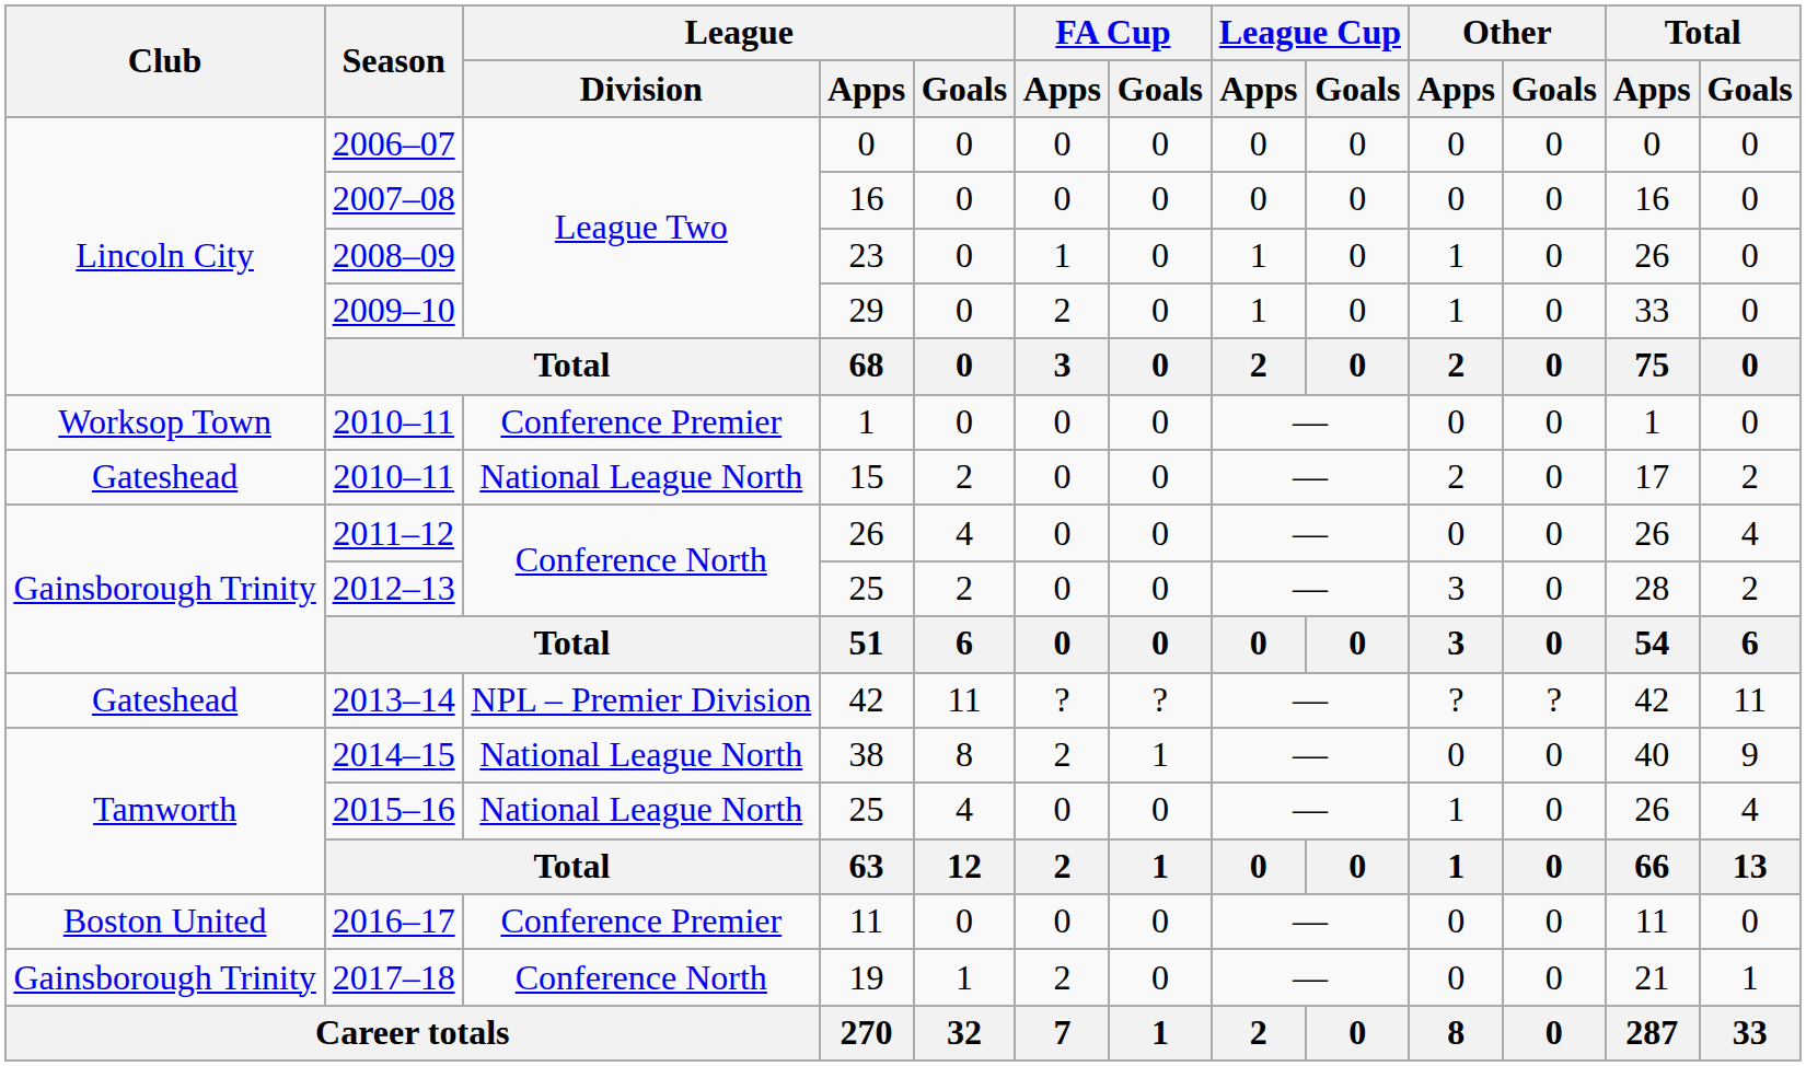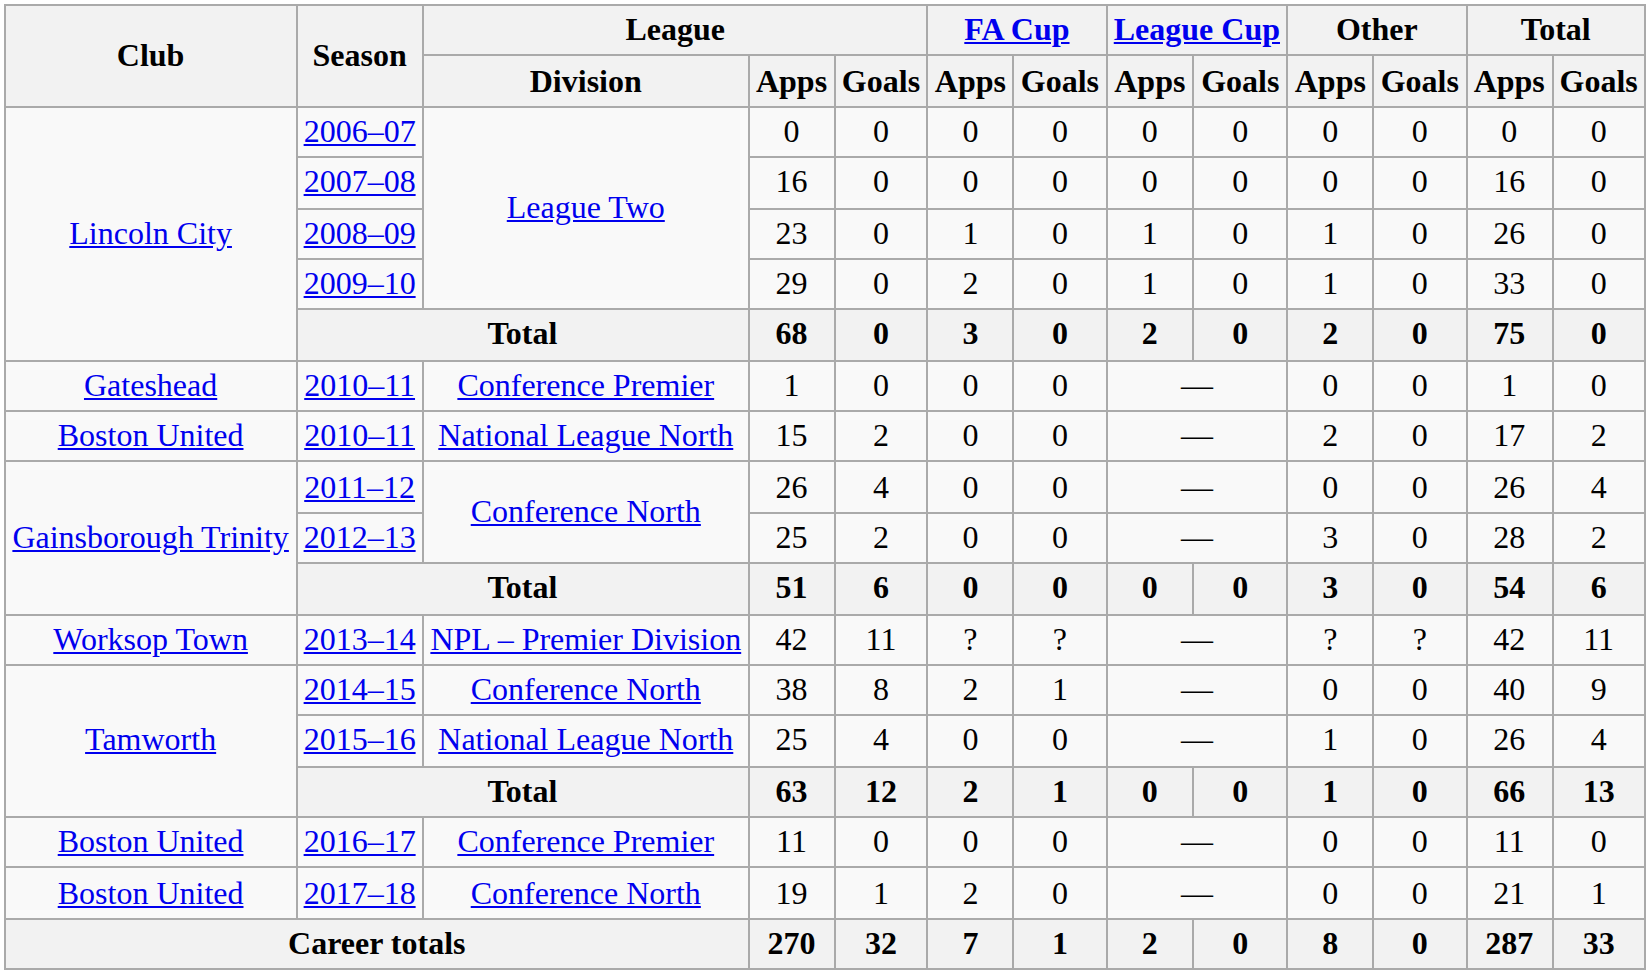2010–11 / 1 | Club: Worksop Town -> Gateshead
2010–11 / 15 | Club: Gateshead -> Boston United
2013–14 | Club: Gateshead -> Worksop Town
2014–15 | League / Division: National League North -> Conference North
2017–18 | Club: Gainsborough Trinity -> Boston United
